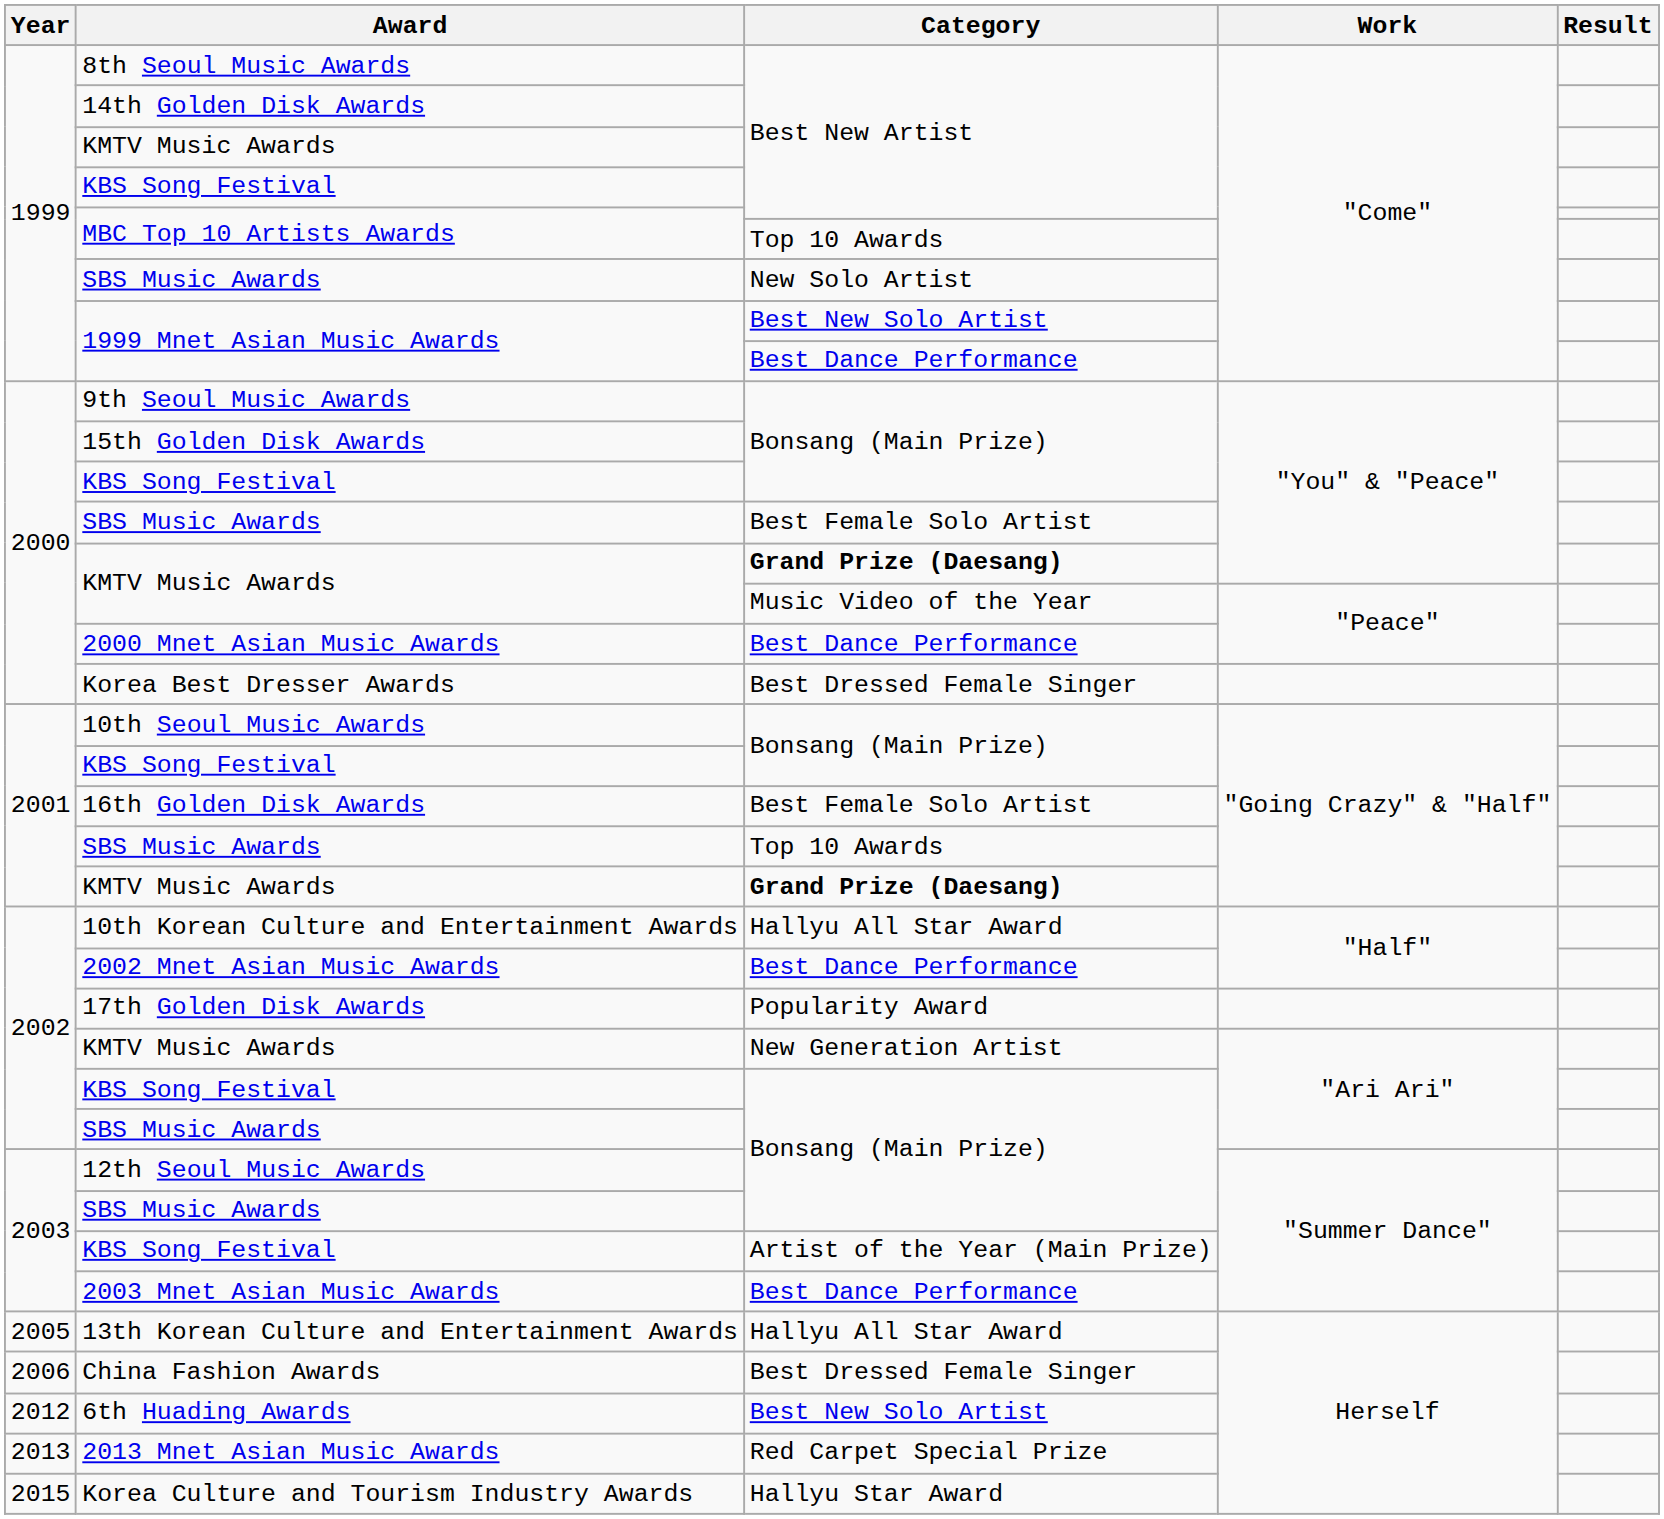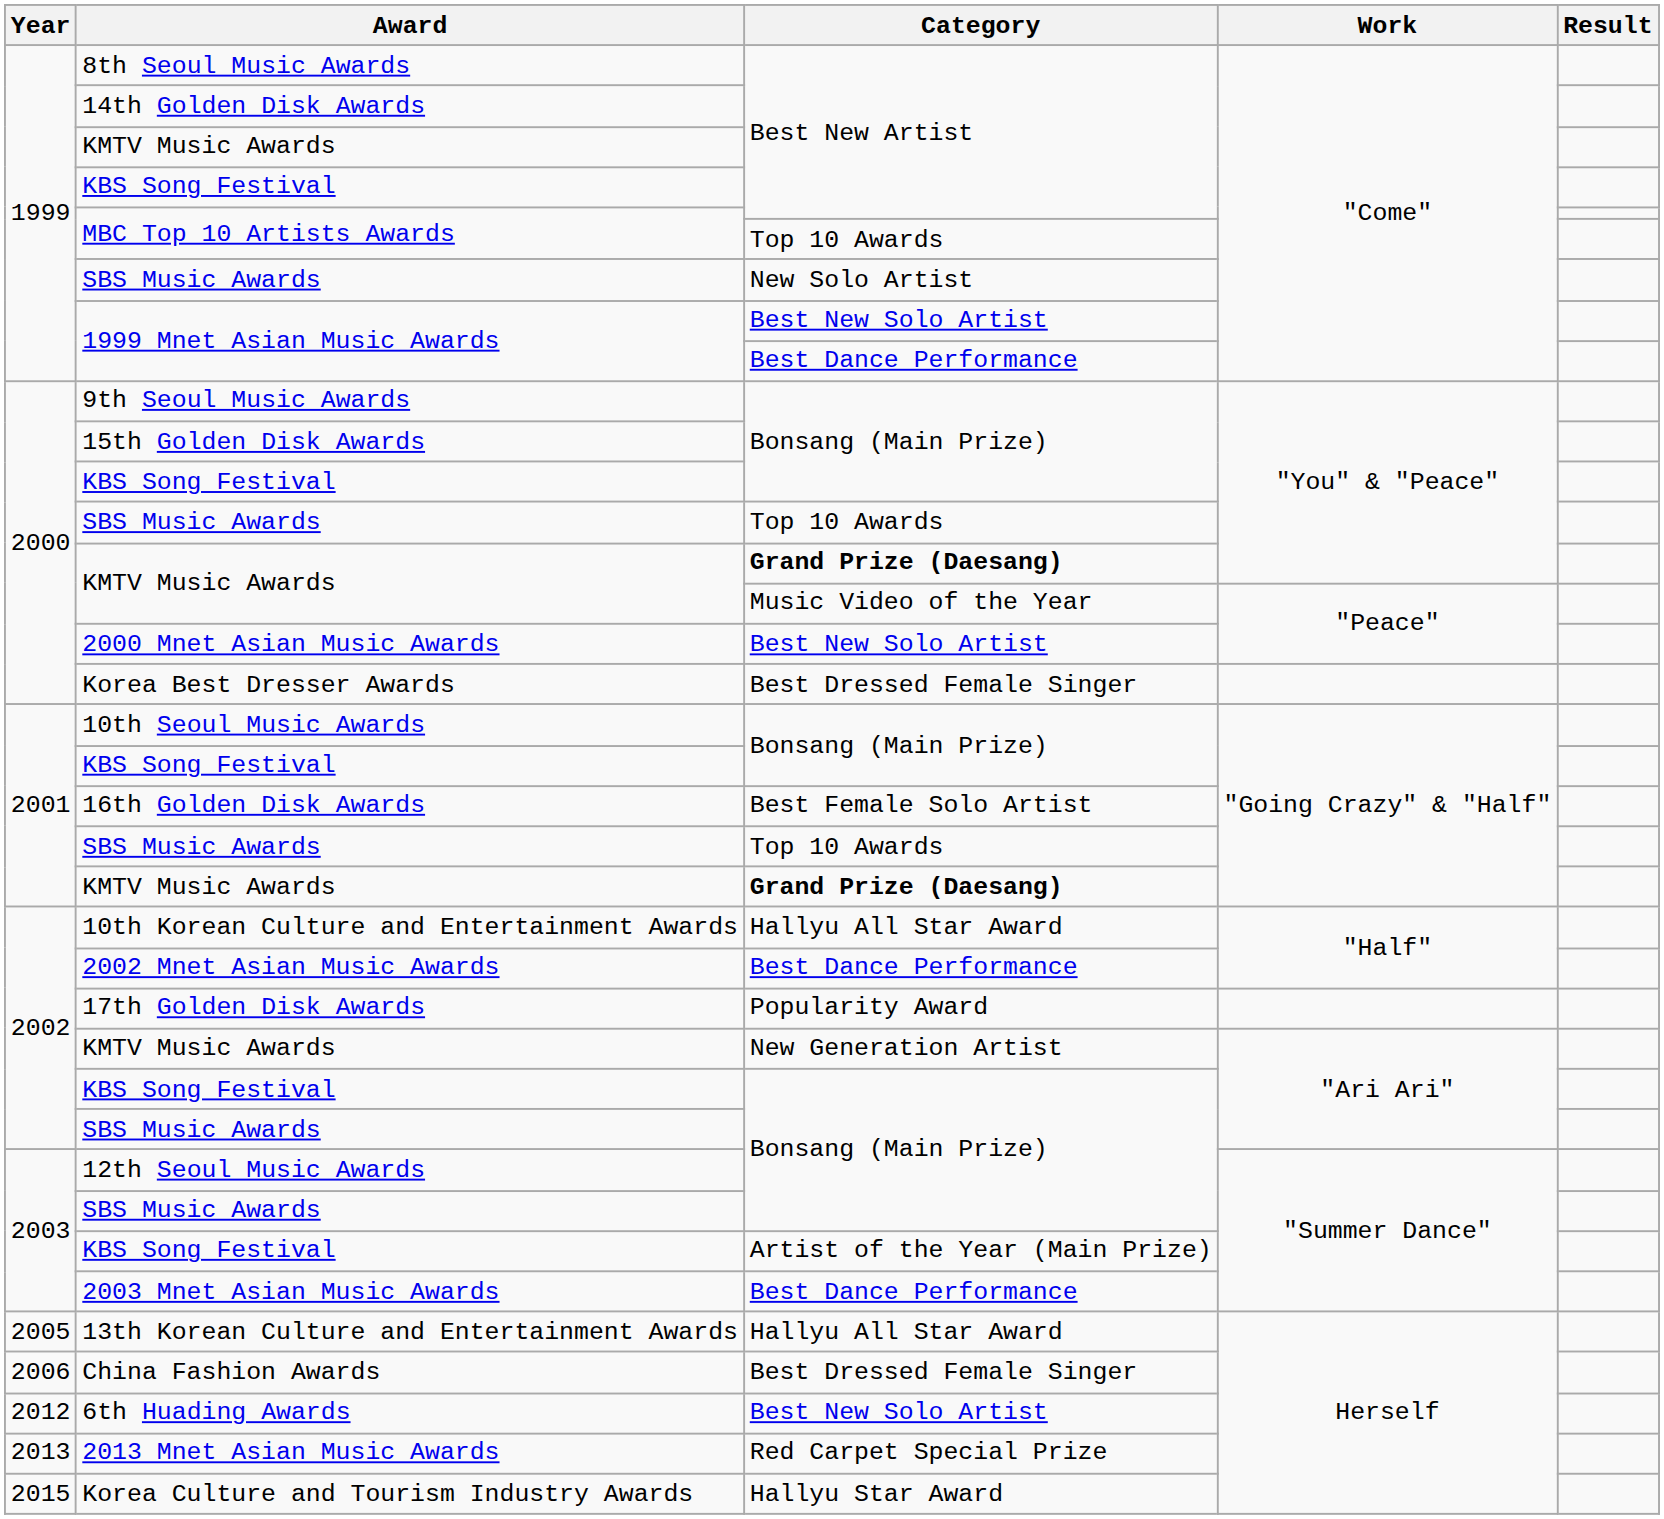SBS Music Awards / "You" & "Peace" | Category: Best Female Solo Artist -> Top 10 Awards
2000 Mnet Asian Music Awards | Category: Best Dance Performance -> Best New Solo Artist
